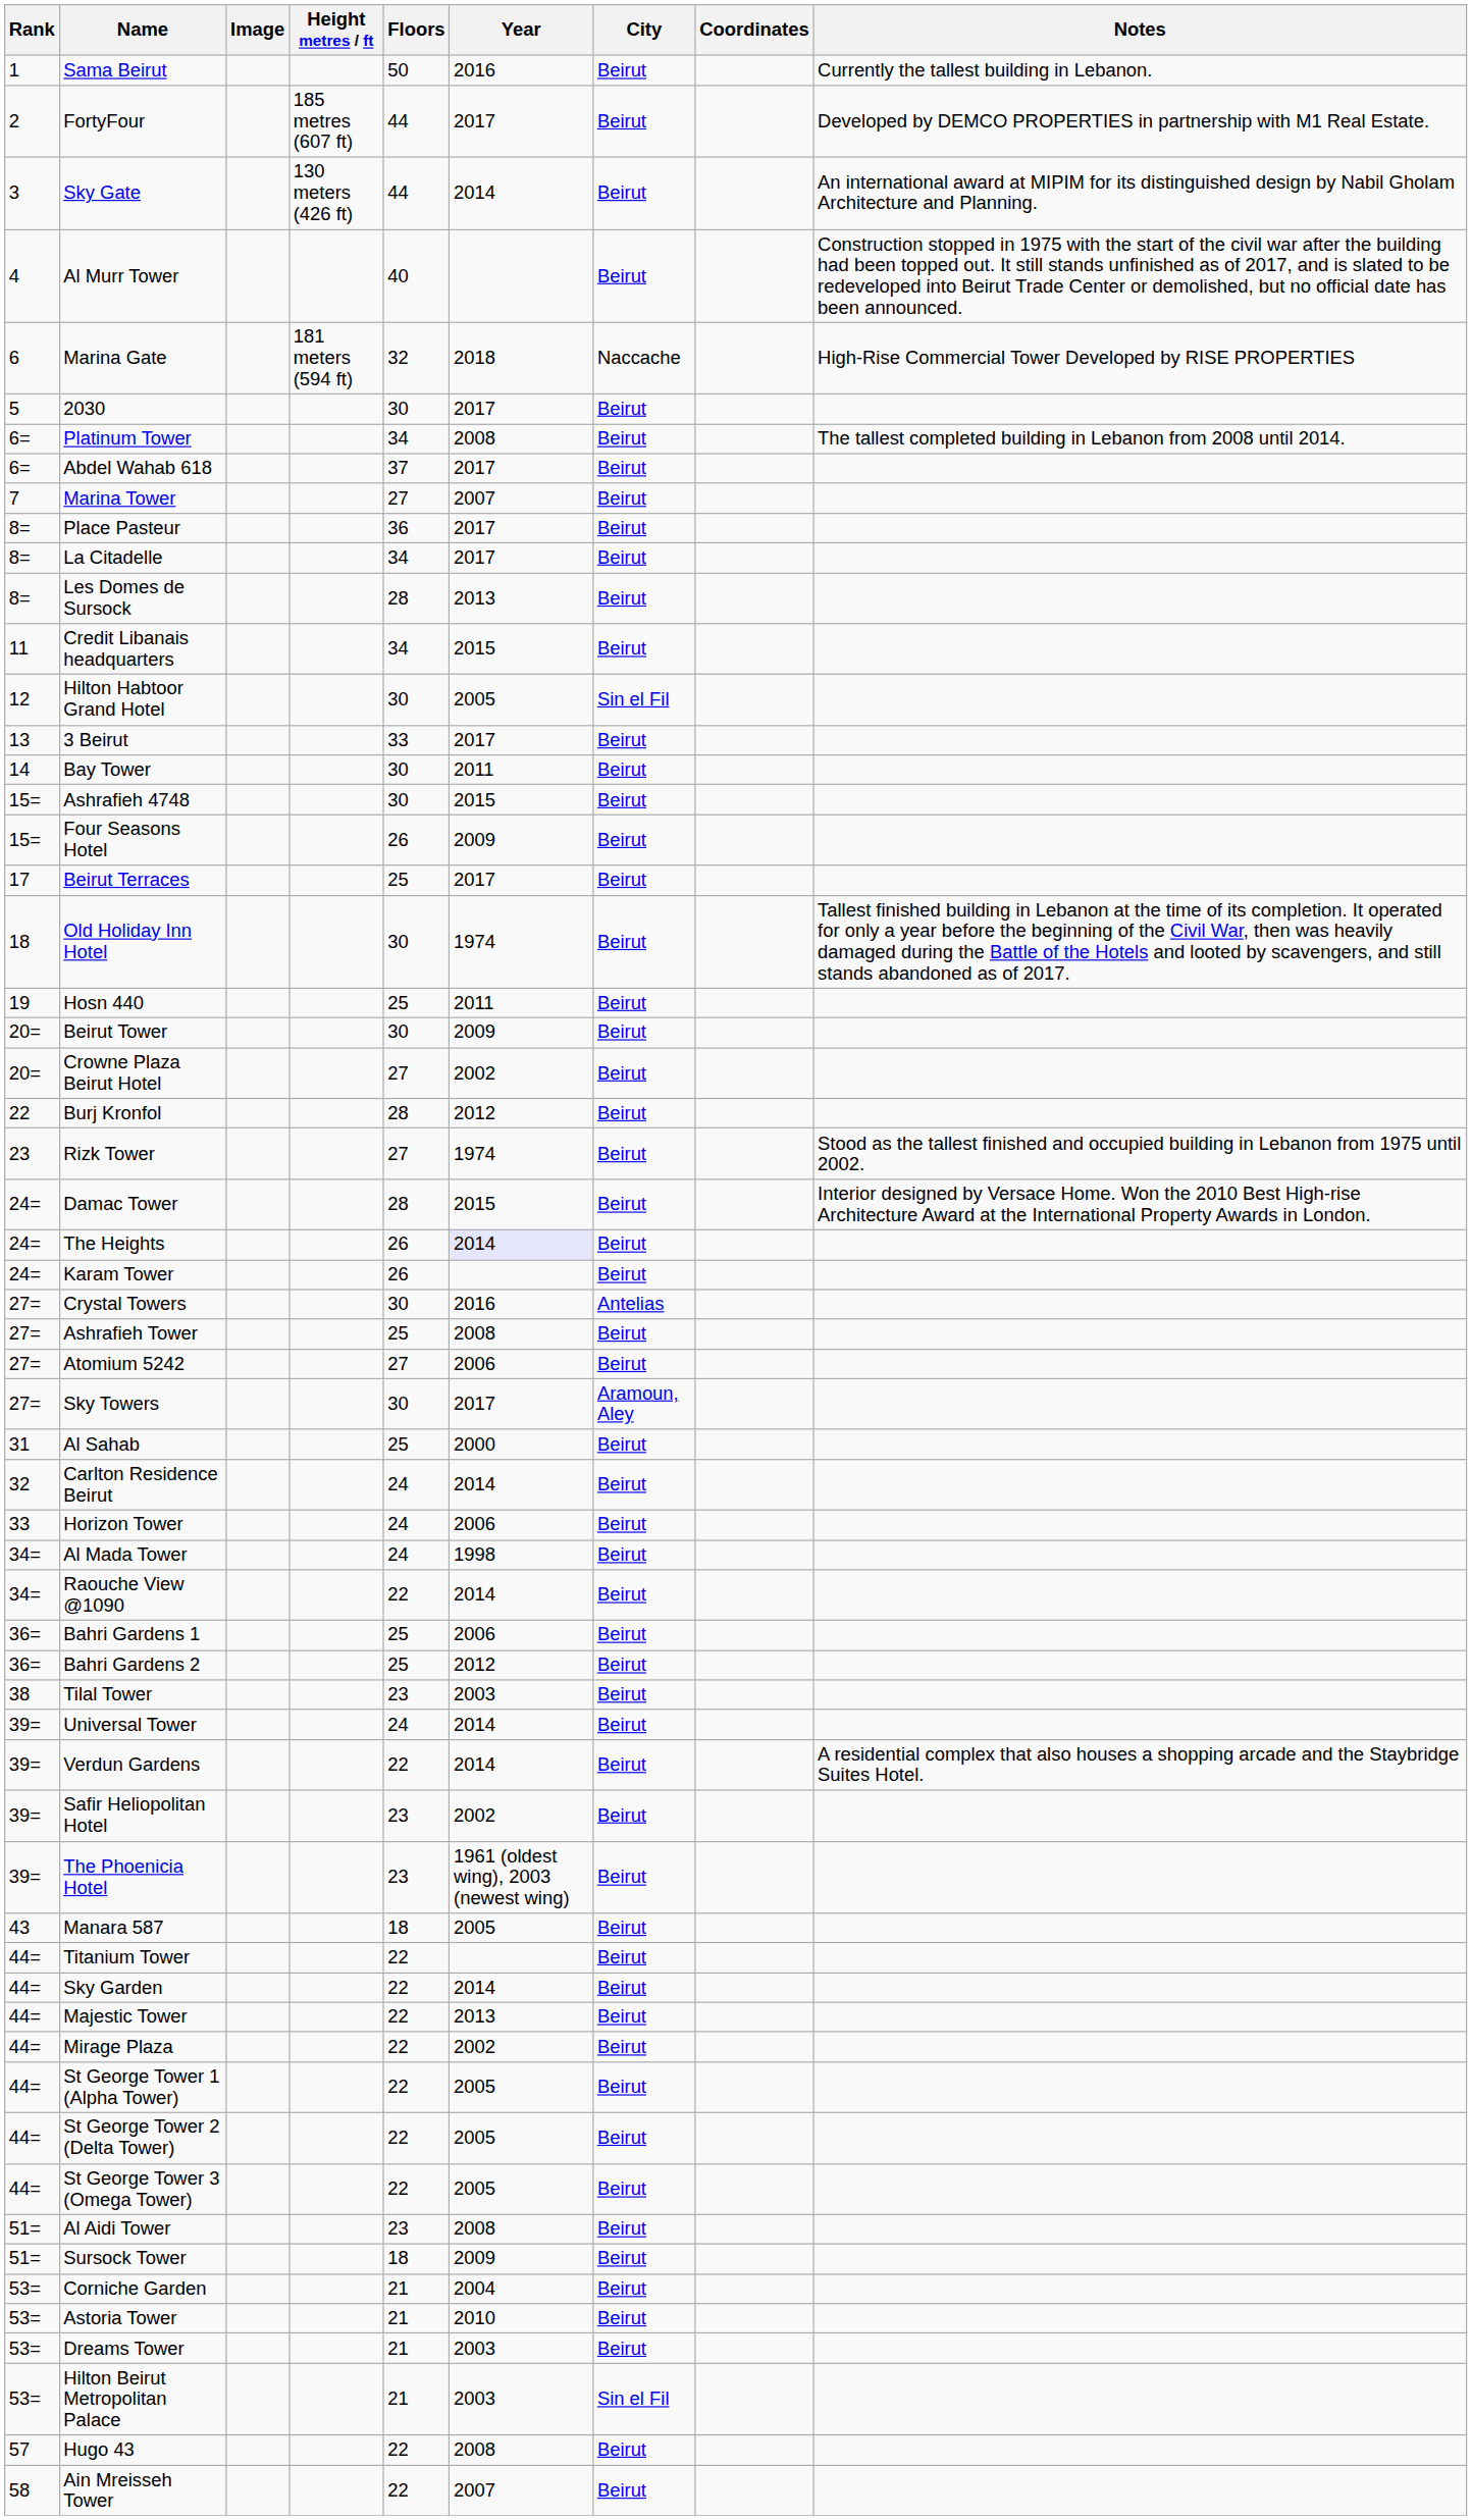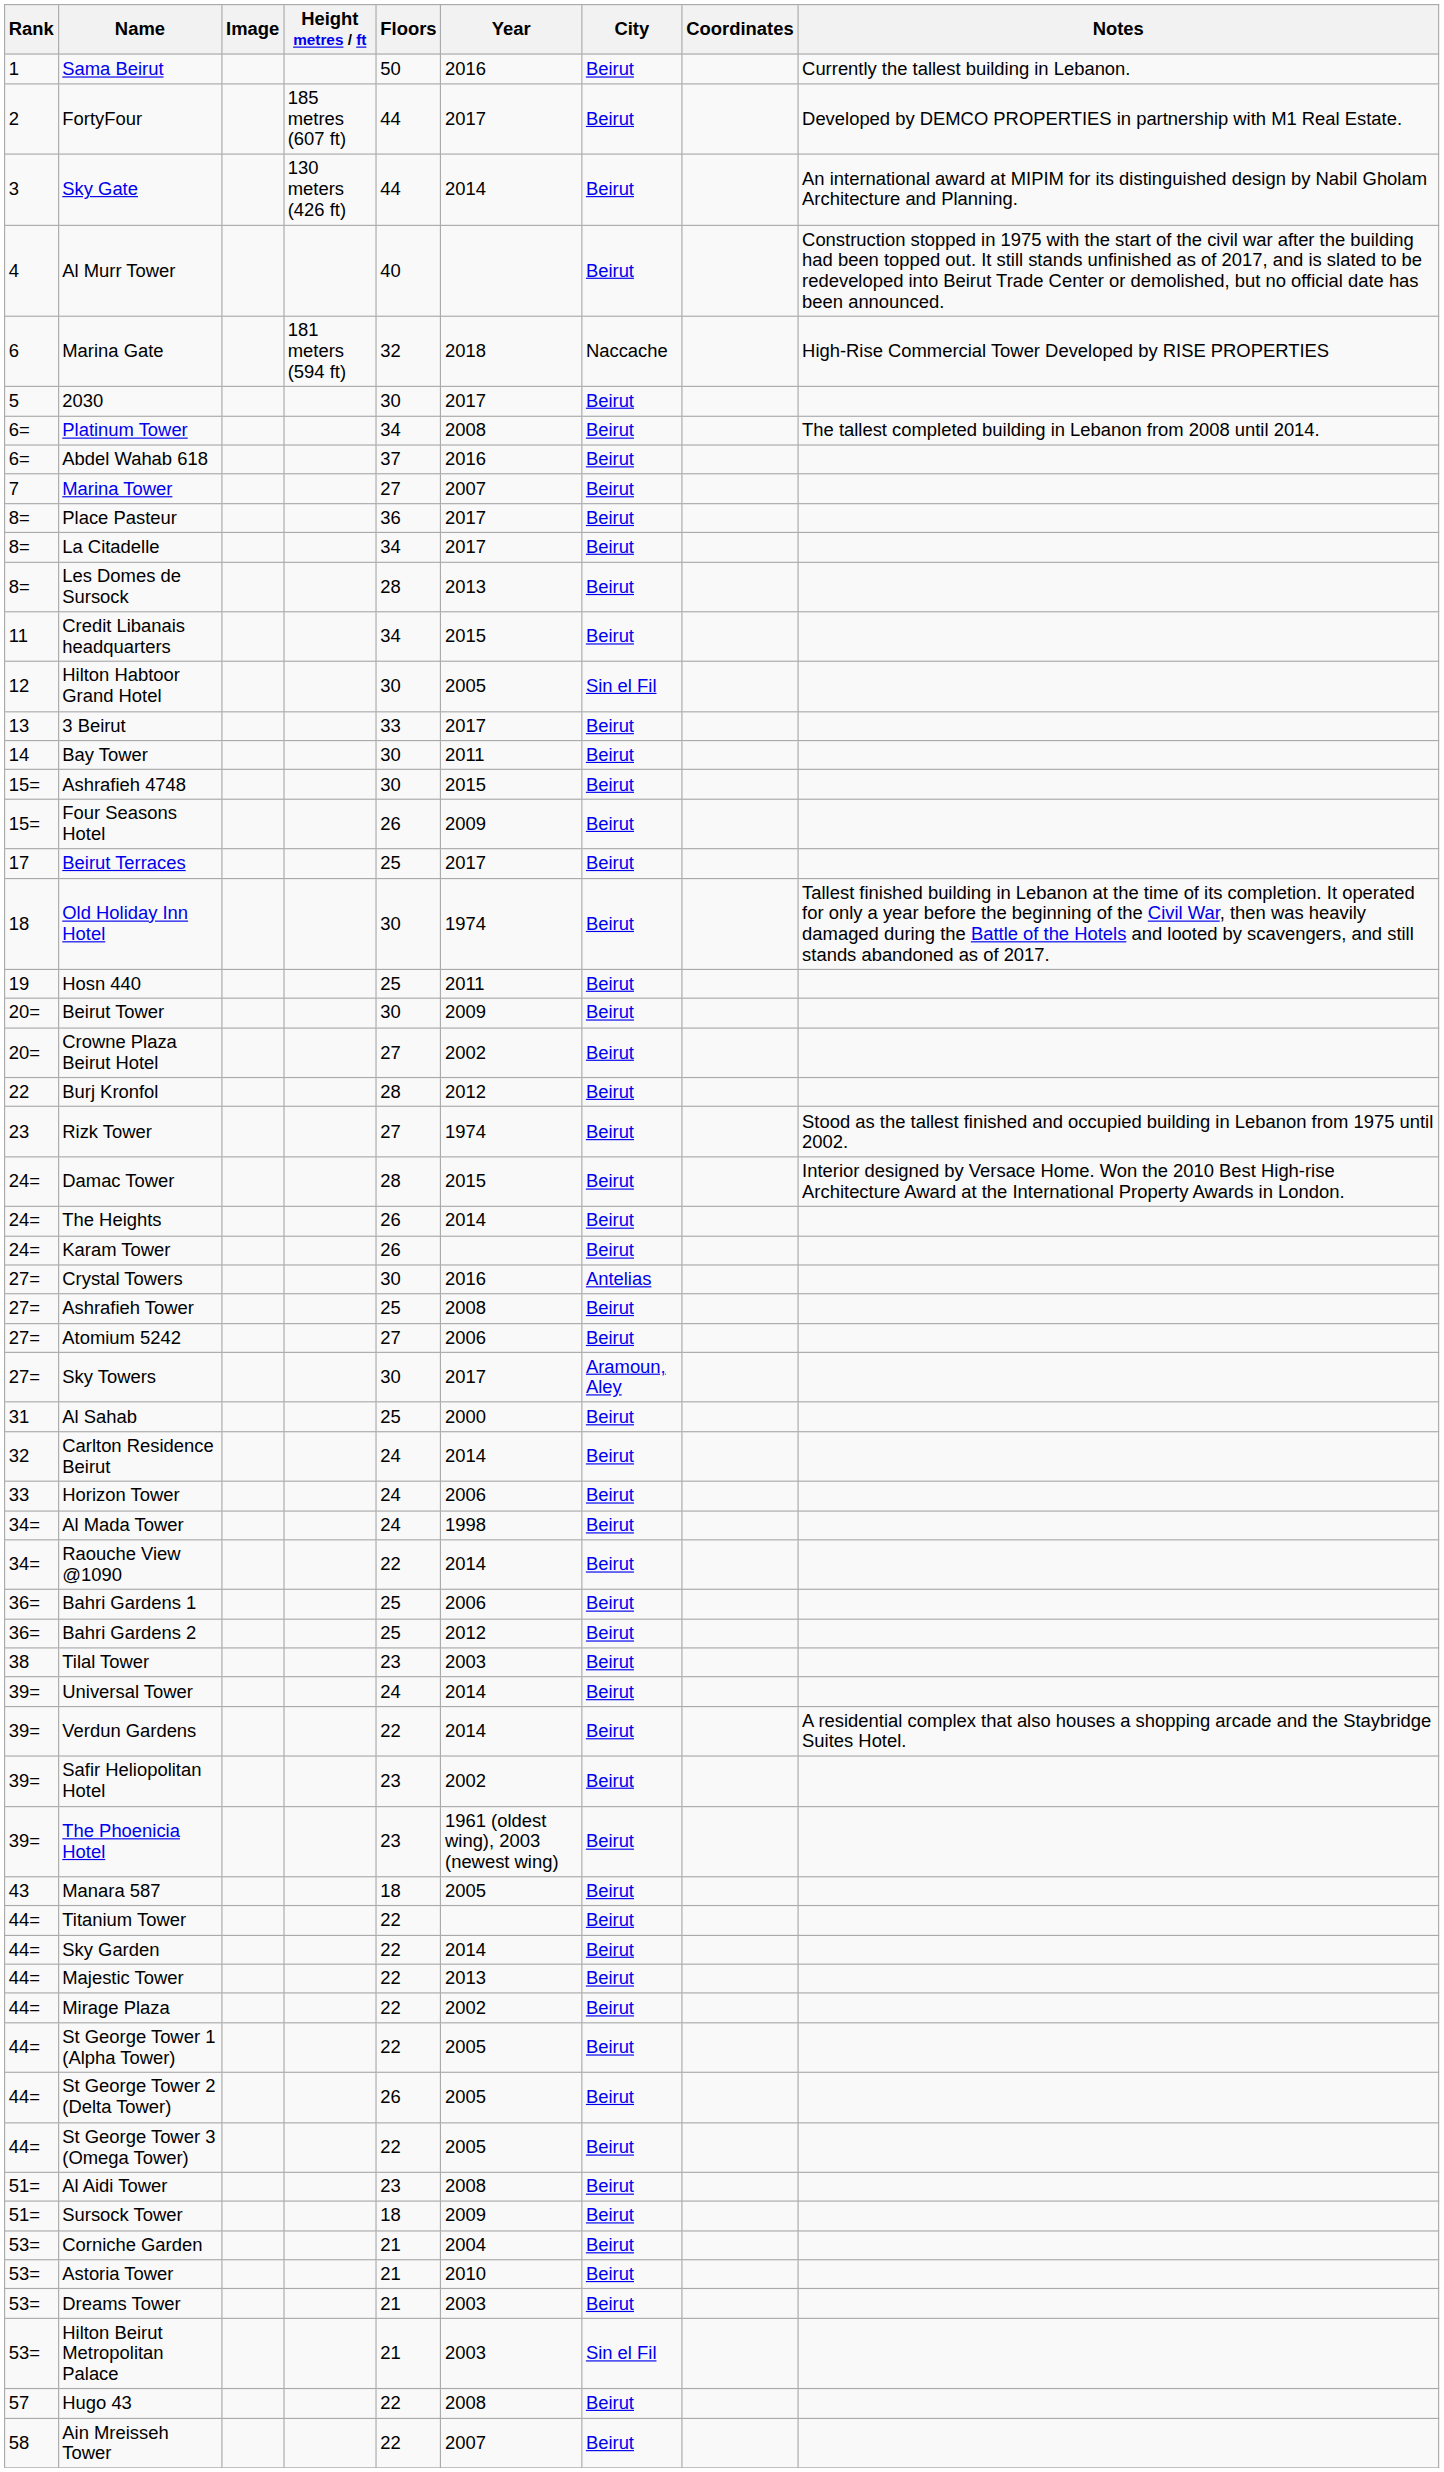Abdel Wahab 618 | Year: 2017 -> 2016
The Heights | Year: lavender background -> no background
St George Tower 2 (Delta Tower) | Floors: 22 -> 26
